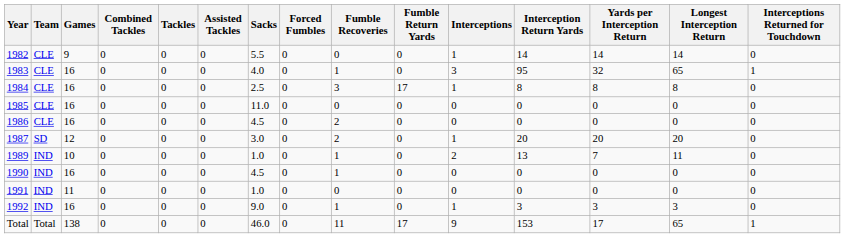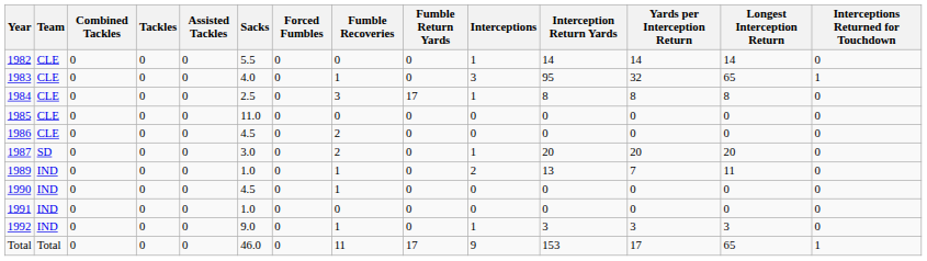- column: Games | 9 | 16 | 16 | 16 | 16 | 12 | 10 | 16 | 11 | 16 | 138
